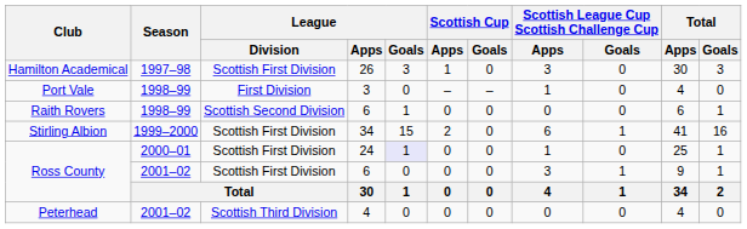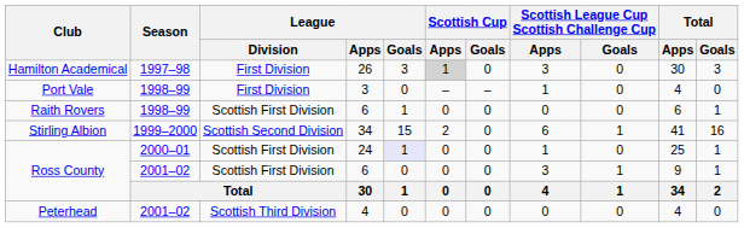Hamilton Academical | League / Division: Scottish First Division -> First Division
Hamilton Academical | Scottish Cup / Apps: no background -> lightgrey background
Raith Rovers | League / Division: Scottish Second Division -> Scottish First Division
Stirling Albion | League / Division: Scottish First Division -> Scottish Second Division
